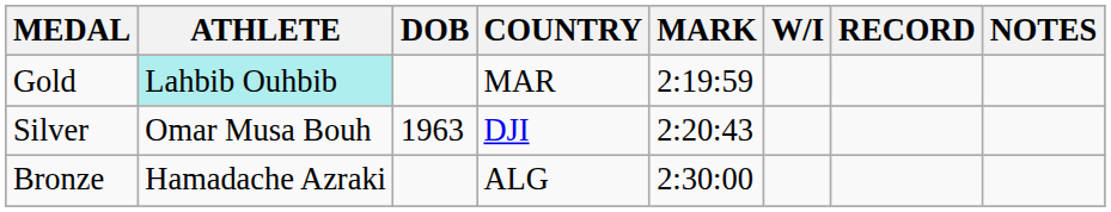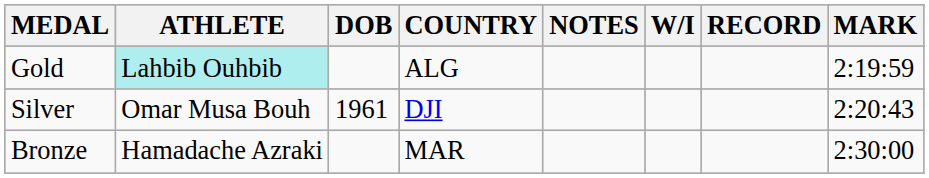columns swapped: MARK <-> NOTES
Gold | COUNTRY: MAR -> ALG
Silver | DOB: 1963 -> 1961
Bronze | COUNTRY: ALG -> MAR
